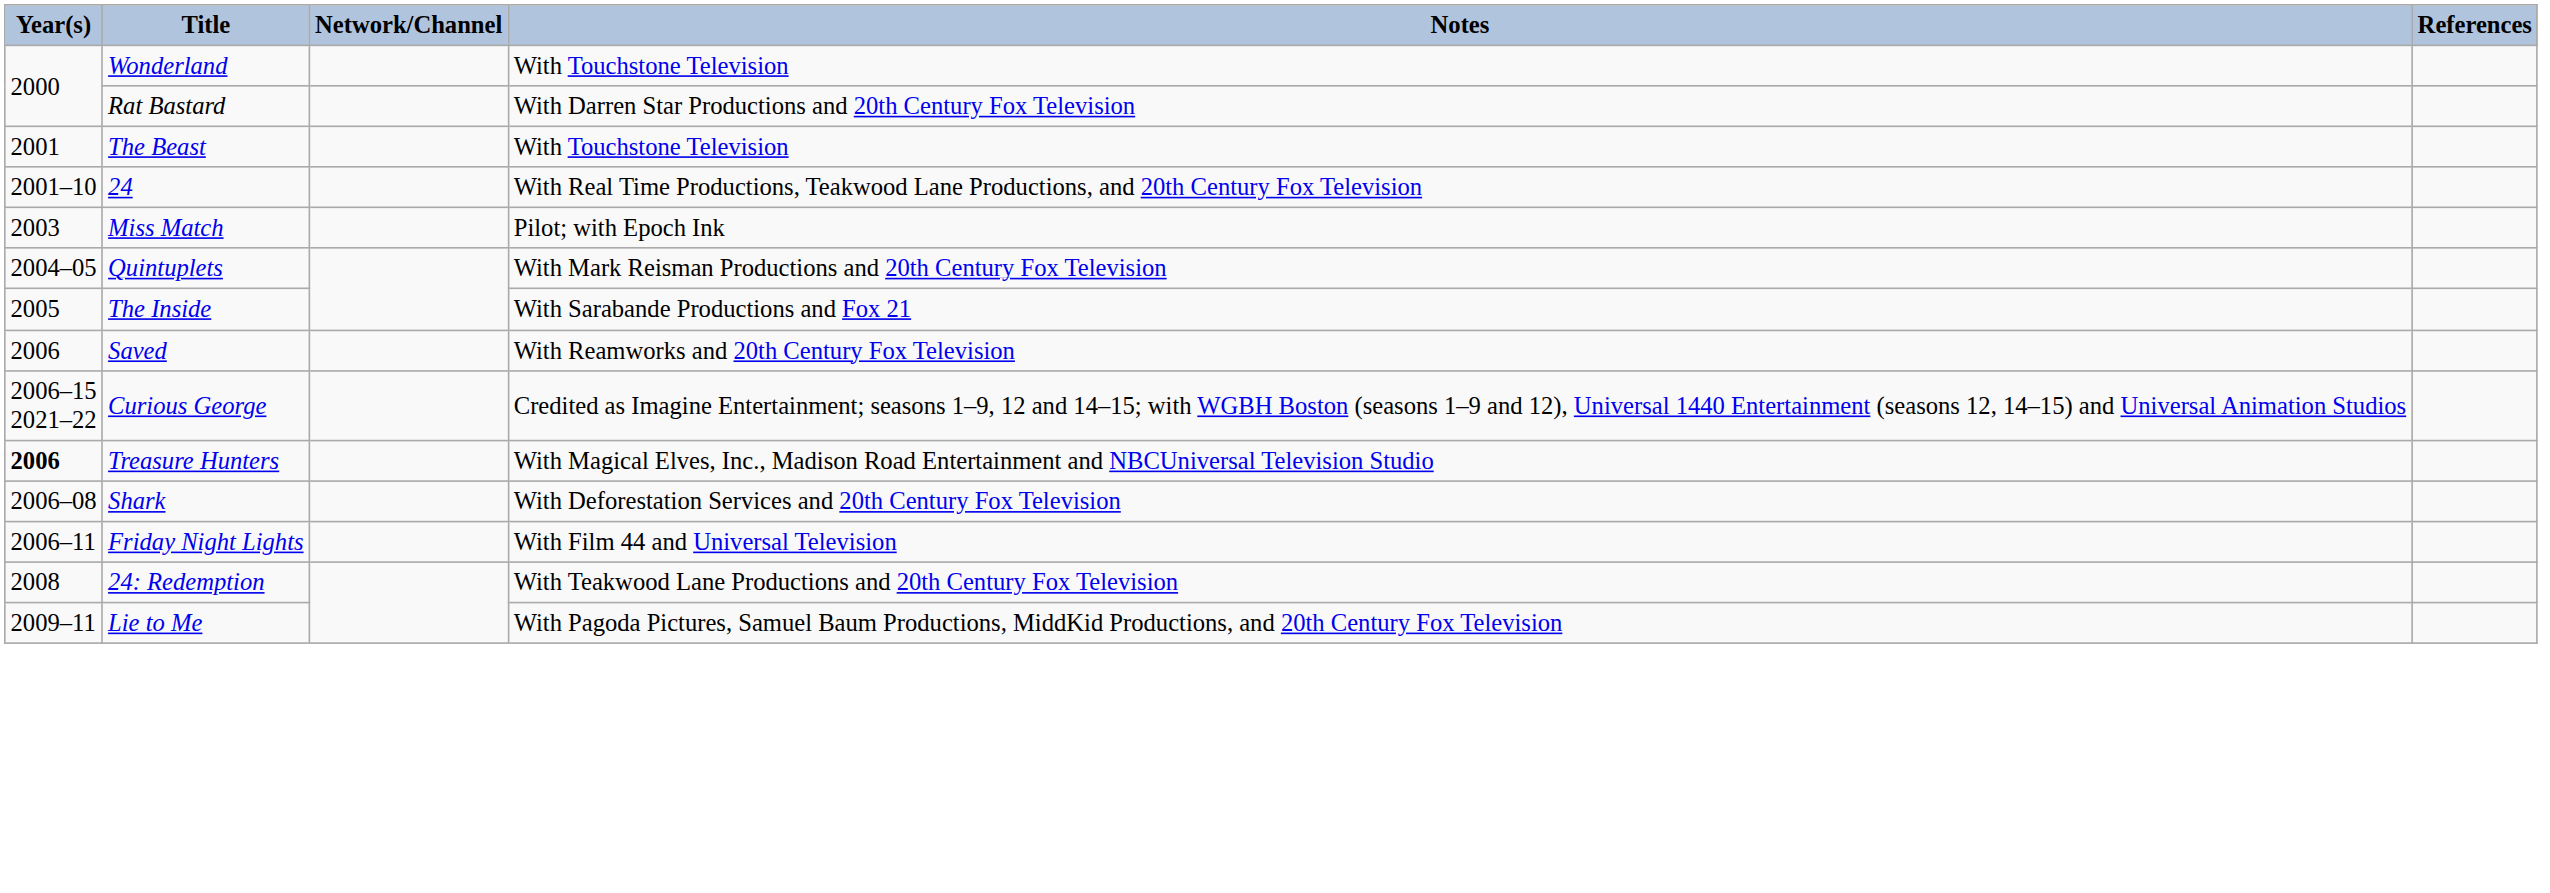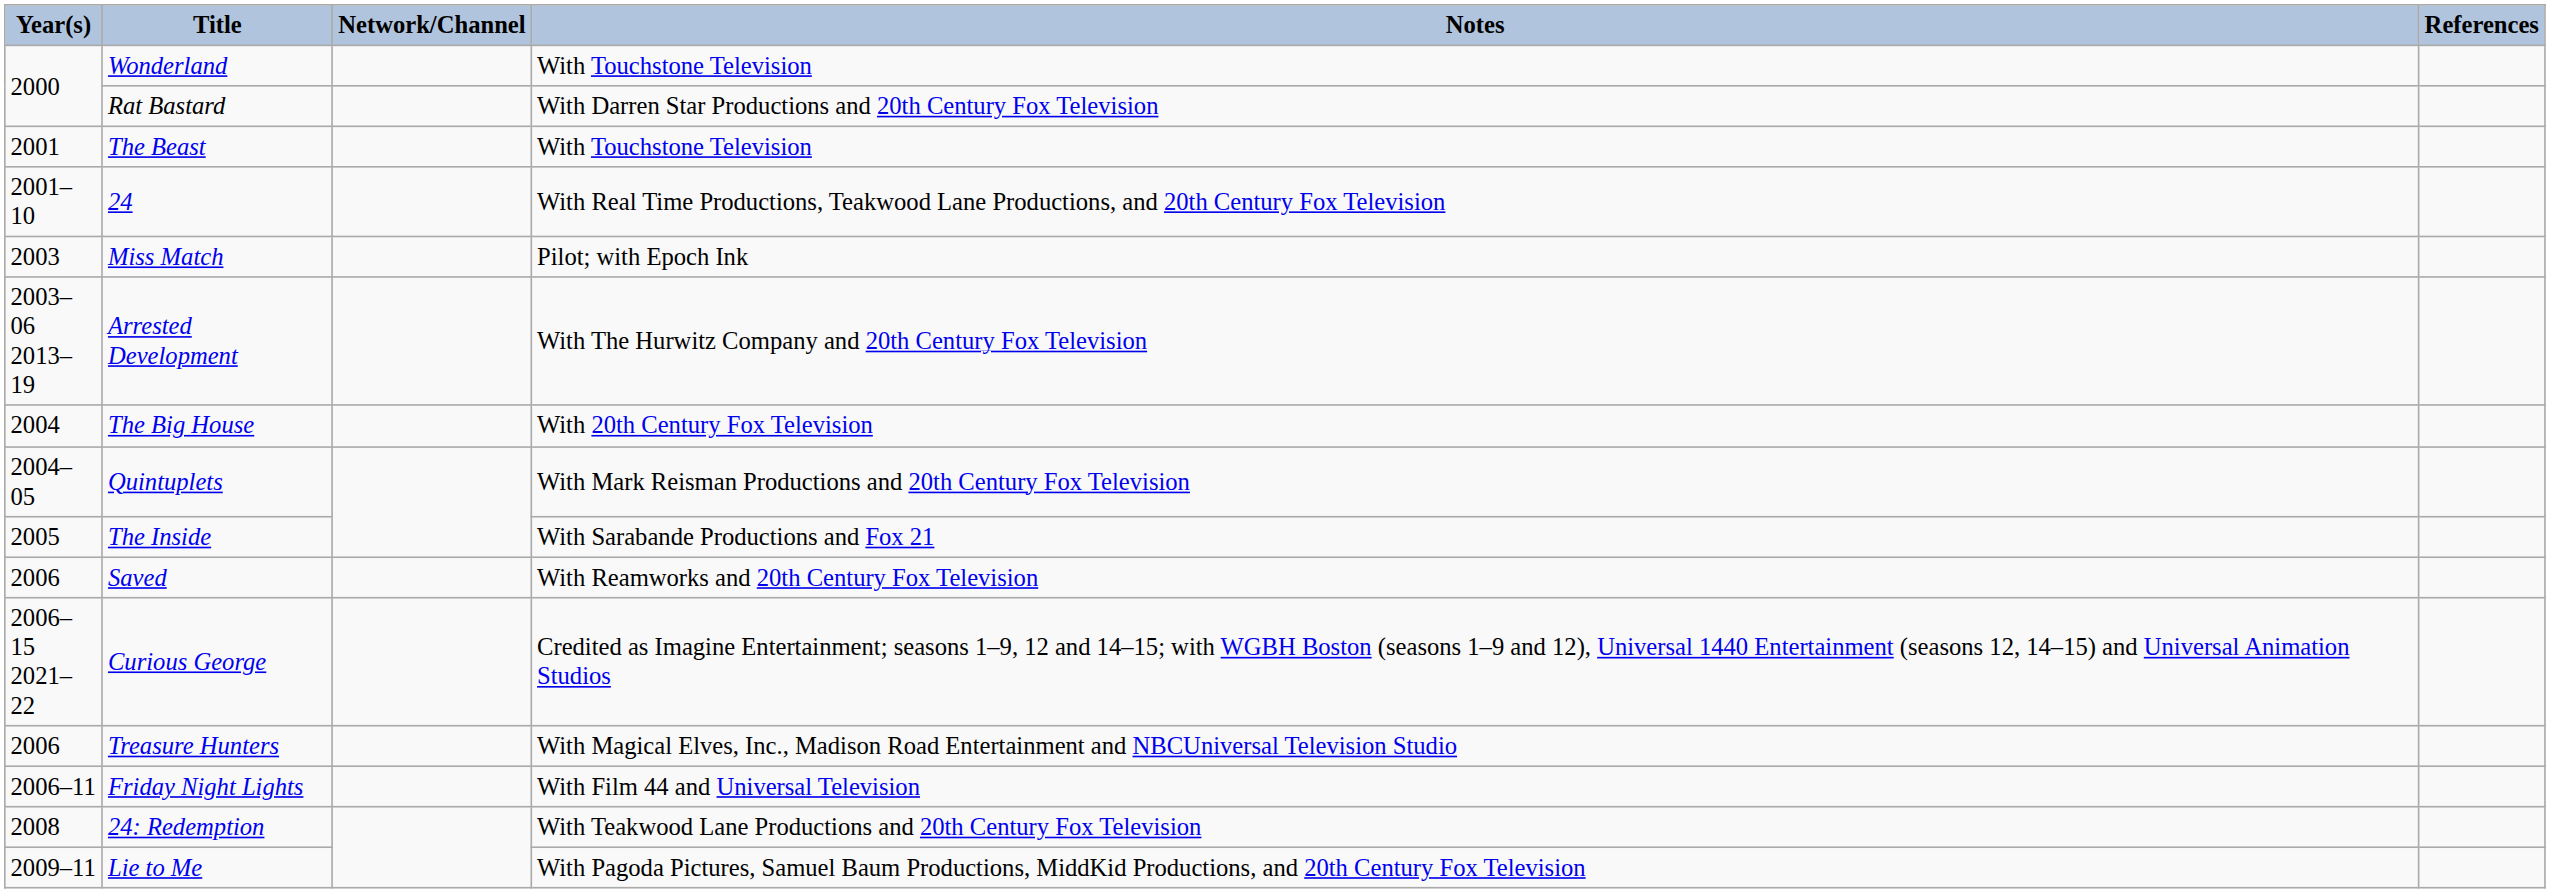+ row: 2003–06 2013–19 | Arrested Development | With The Hurwitz Company and 20th Century Fox Television
+ row: 2004 | The Big House | With 20th Century Fox Television
Treasure Hunters | Year(s): bold -> normal
- row: 2006–08 | Shark | With Deforestation Services and 20th Century Fox Television
